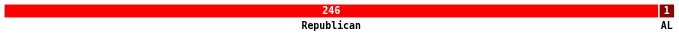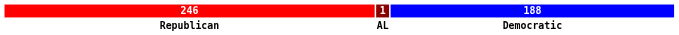+ column: 188 | Democratic
